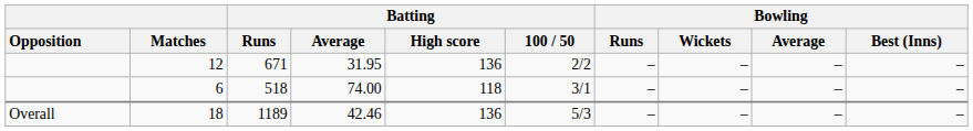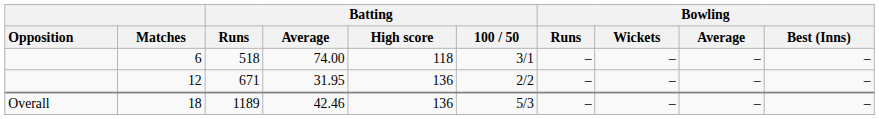rows swapped: 12 <-> 6
